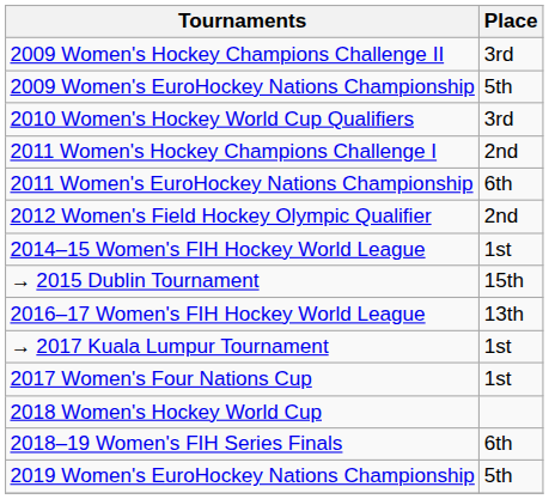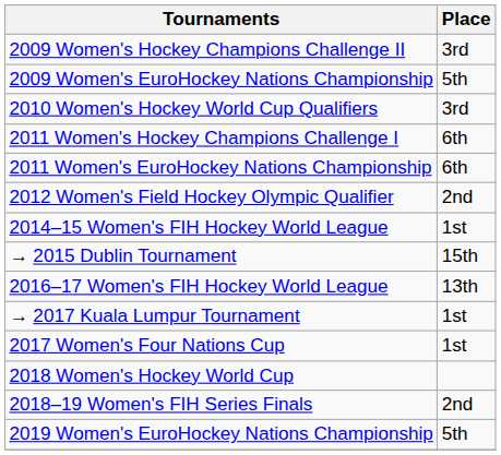2011 Women's Hockey Champions Challenge I | Place: 2nd -> 6th
2018–19 Women's FIH Series Finals | Place: 6th -> 2nd
